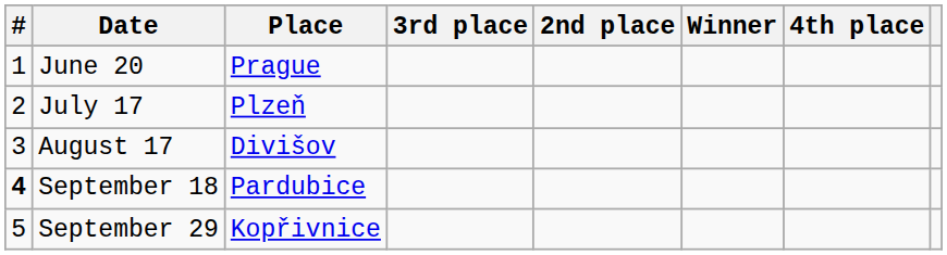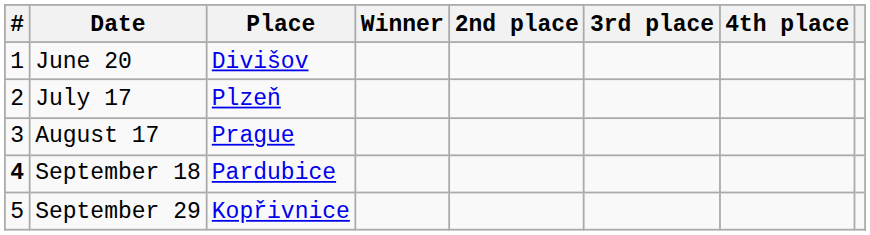columns swapped: Winner <-> 3rd place
June 20 | Place: Prague -> Divišov
August 17 | Place: Divišov -> Prague
